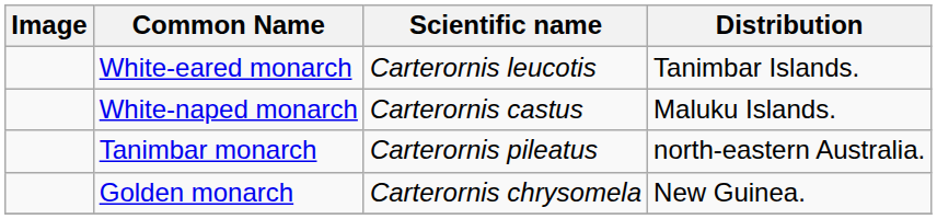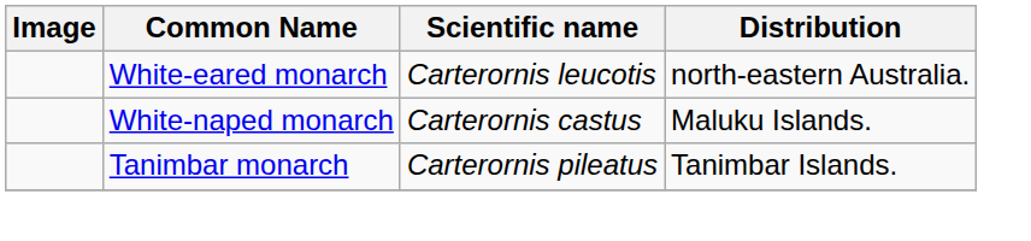White-eared monarch | Distribution: Tanimbar Islands. -> north-eastern Australia.
Tanimbar monarch | Distribution: north-eastern Australia. -> Tanimbar Islands.
- row: Golden monarch | Carterornis chrysomela | New Guinea.
